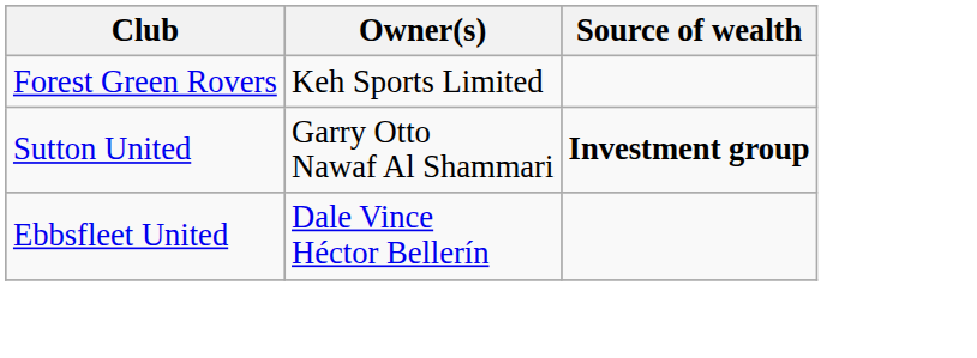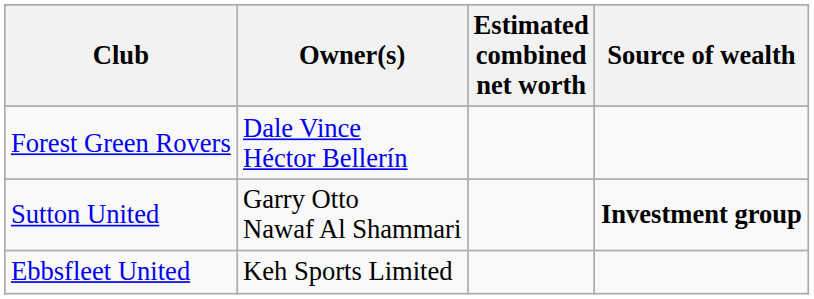+ column: Estimated combined net worth
Forest Green Rovers | Owner(s): Keh Sports Limited -> Dale Vince Héctor Bellerín
Ebbsfleet United | Owner(s): Dale Vince Héctor Bellerín -> Keh Sports Limited
